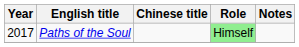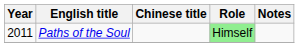Paths of the Soul | Year: 2017 -> 2011
